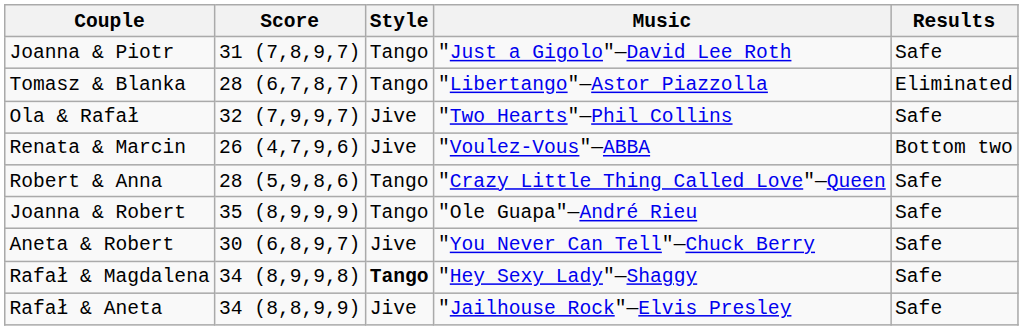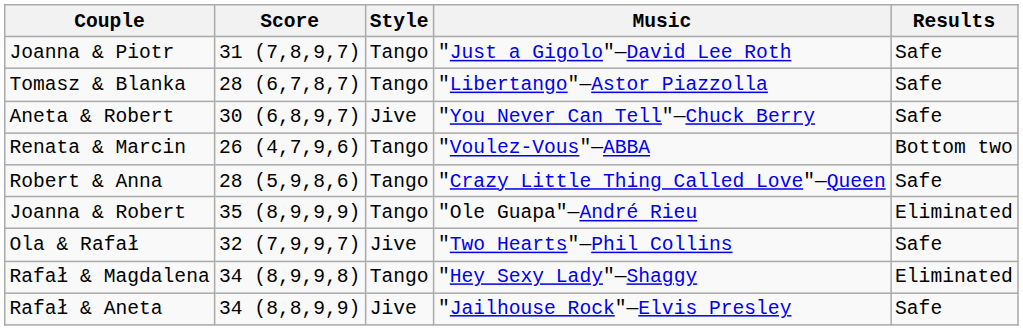Tomasz & Blanka | Results: Eliminated -> Safe
rows swapped: Ola & Rafał <-> Aneta & Robert
Renata & Marcin | Style: Jive -> Tango
Joanna & Robert | Results: Safe -> Eliminated
Rafał & Magdalena | Style: bold -> normal
Rafał & Magdalena | Results: Safe -> Eliminated
